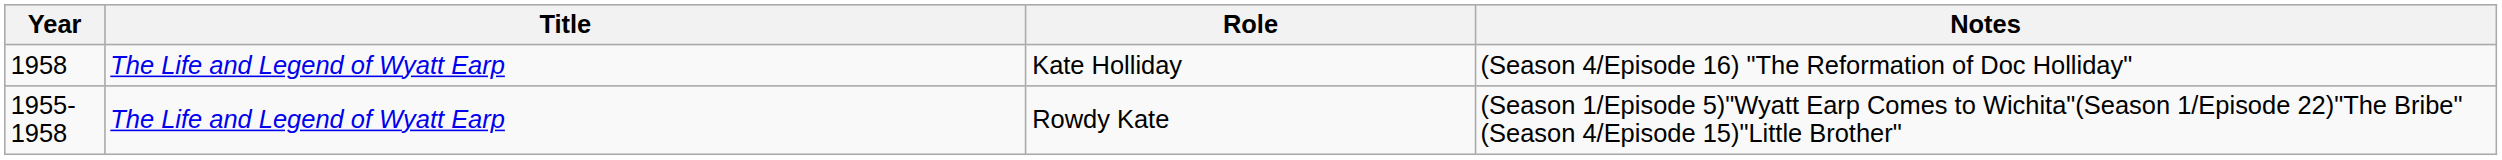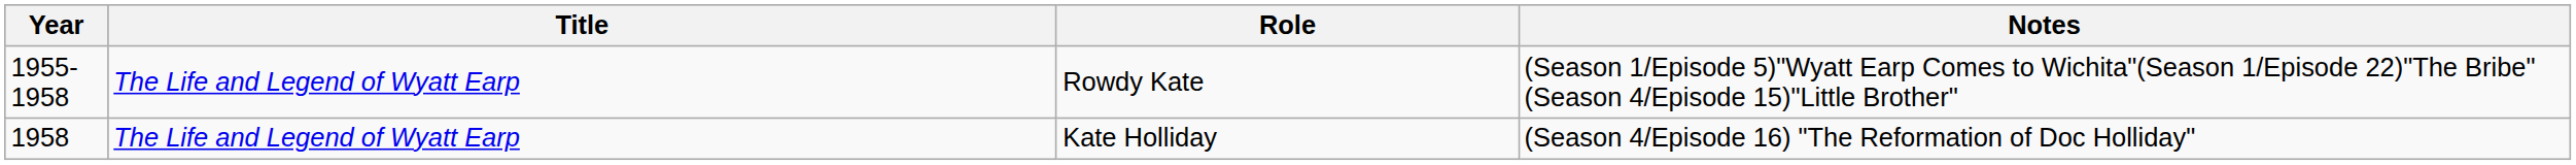rows swapped: Rowdy Kate <-> Kate Holliday
